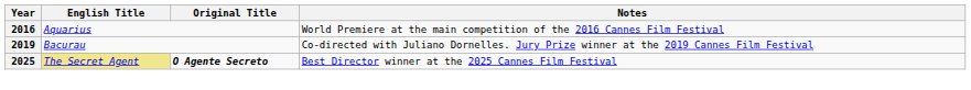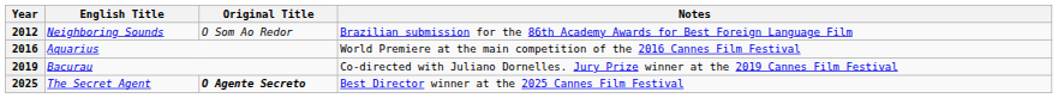+ row: 2012 | Neighboring Sounds | O Som Ao Redor | Brazilian submission for the 86th Academy Awards for Best Foreign Language Film
2025 | English Title: khaki background -> no background
